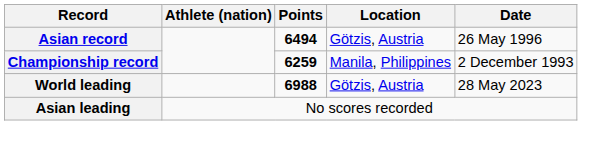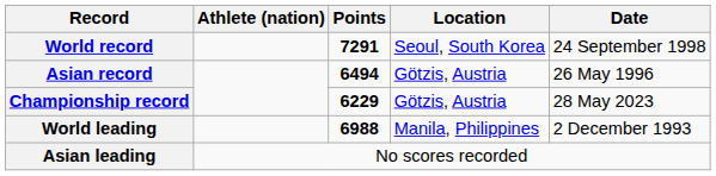+ row: World record | 7291 | Seoul, South Korea | 24 September 1998
Championship record | Points: 6259 -> 6229
Championship record | Location: Manila, Philippines -> Götzis, Austria
Championship record | Date: 2 December 1993 -> 28 May 2023
World leading | Location: Götzis, Austria -> Manila, Philippines
World leading | Date: 28 May 2023 -> 2 December 1993
